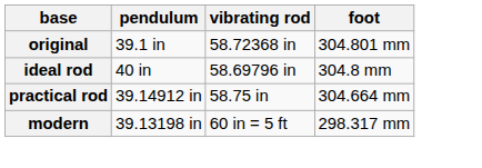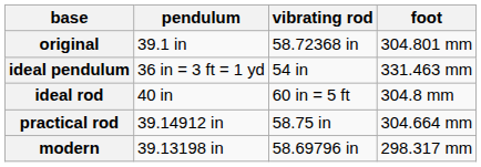+ row: ideal pendulum | 36 in = 3 ft = 1 yd | 54 in | 331.463 mm
ideal rod | vibrating rod: 58.69796 in -> 60 in = 5 ft
modern | vibrating rod: 60 in = 5 ft -> 58.69796 in
